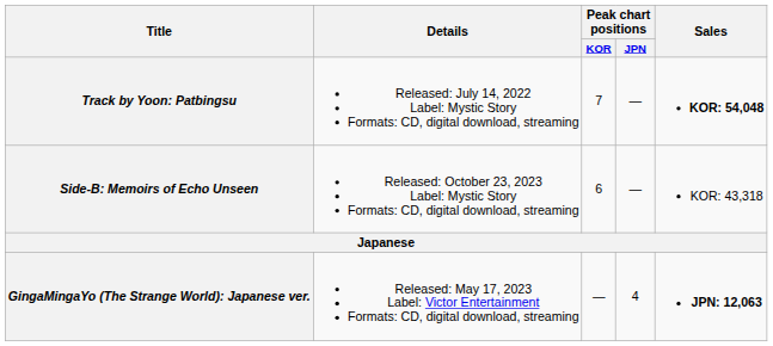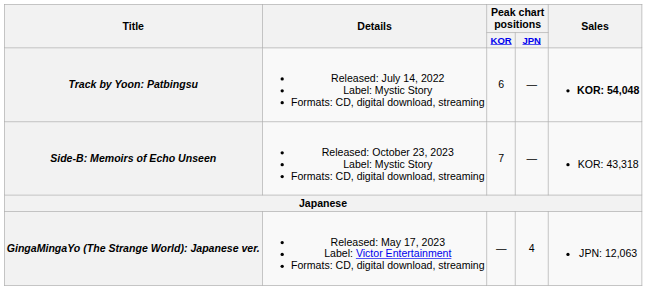Track by Yoon: Patbingsu | Peak chart positions / KOR: 7 -> 6
Side-B: Memoirs of Echo Unseen | Peak chart positions / KOR: 6 -> 7
GingaMingaYo (The Strange World): Japanese ver. | Sales: bold -> normal
